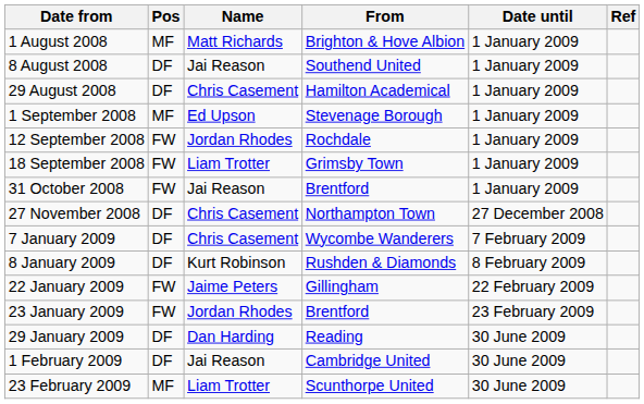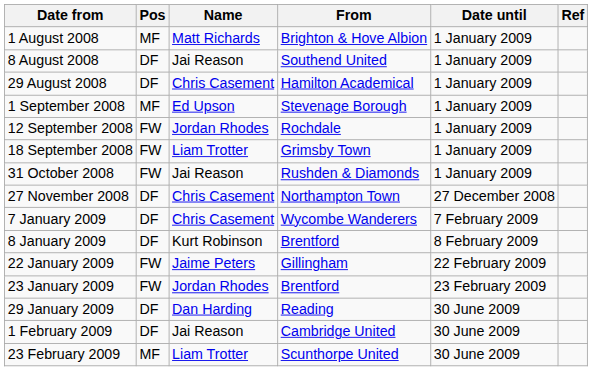31 October 2008 | From: Brentford -> Rushden & Diamonds
8 January 2009 | From: Rushden & Diamonds -> Brentford
